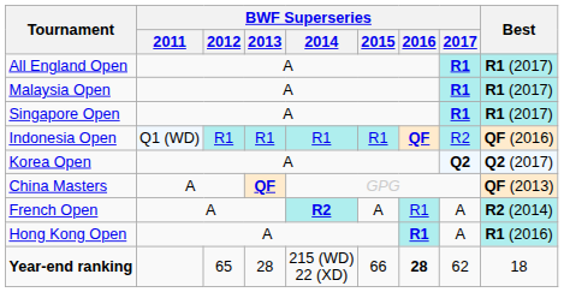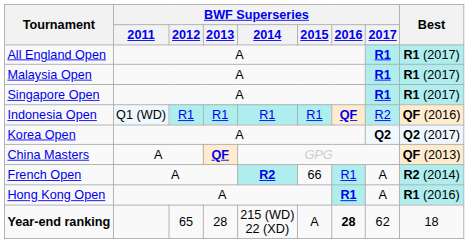French Open | BWF Superseries / 2015: A -> 66
Year-end ranking | BWF Superseries / 2015: 66 -> A
